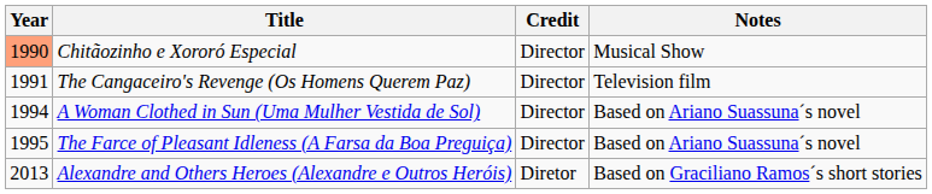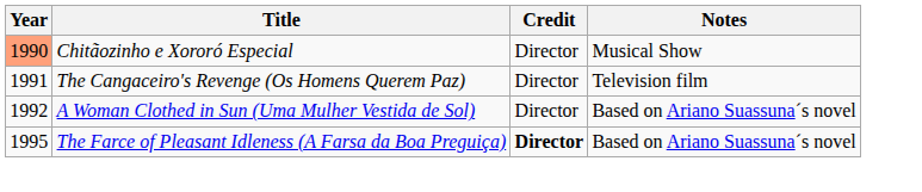A Woman Clothed in Sun (Uma Mulher Vestida de Sol) | Year: 1994 -> 1992
The Farce of Pleasant Idleness (A Farsa da Boa Preguiça) | Credit: normal -> bold
- row: 2013 | Alexandre and Others Heroes (Alexandre e Outros Heróis) | Diretor | Based on Graciliano Ramos´s short stories
